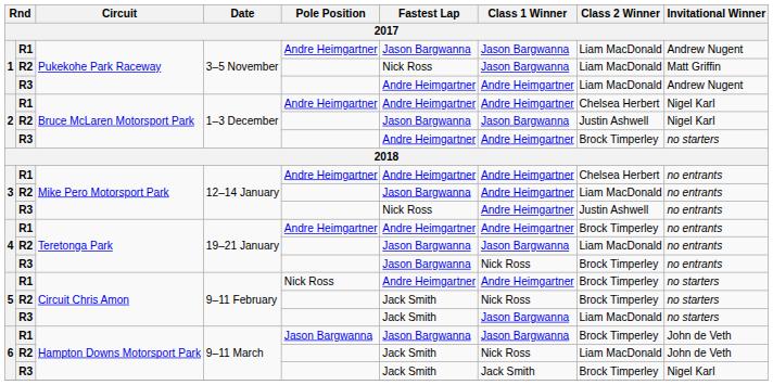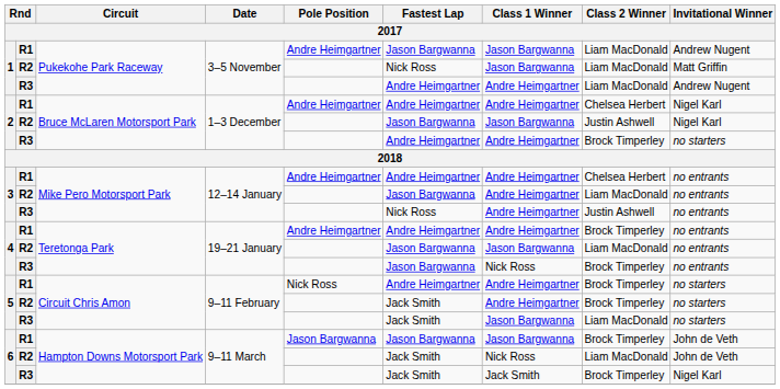5 / R2 | Class 1 Winner: Nick Ross -> Andre Heimgartner
